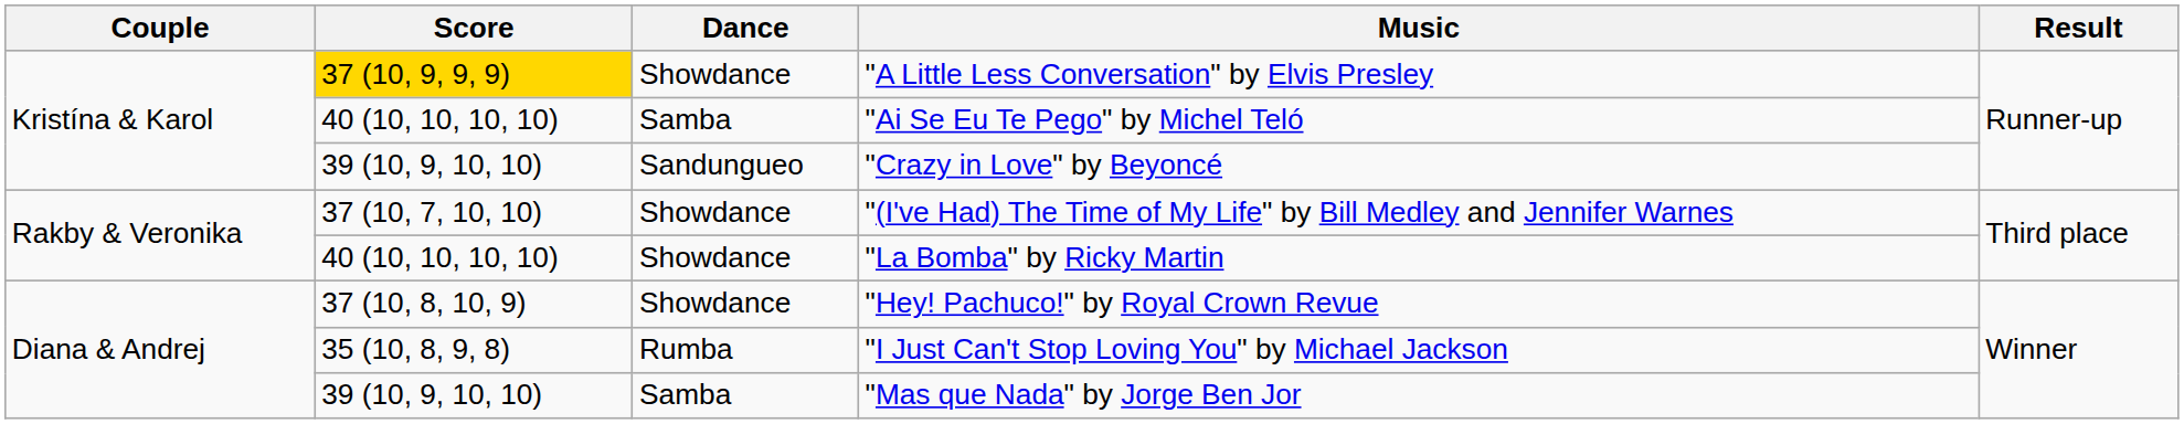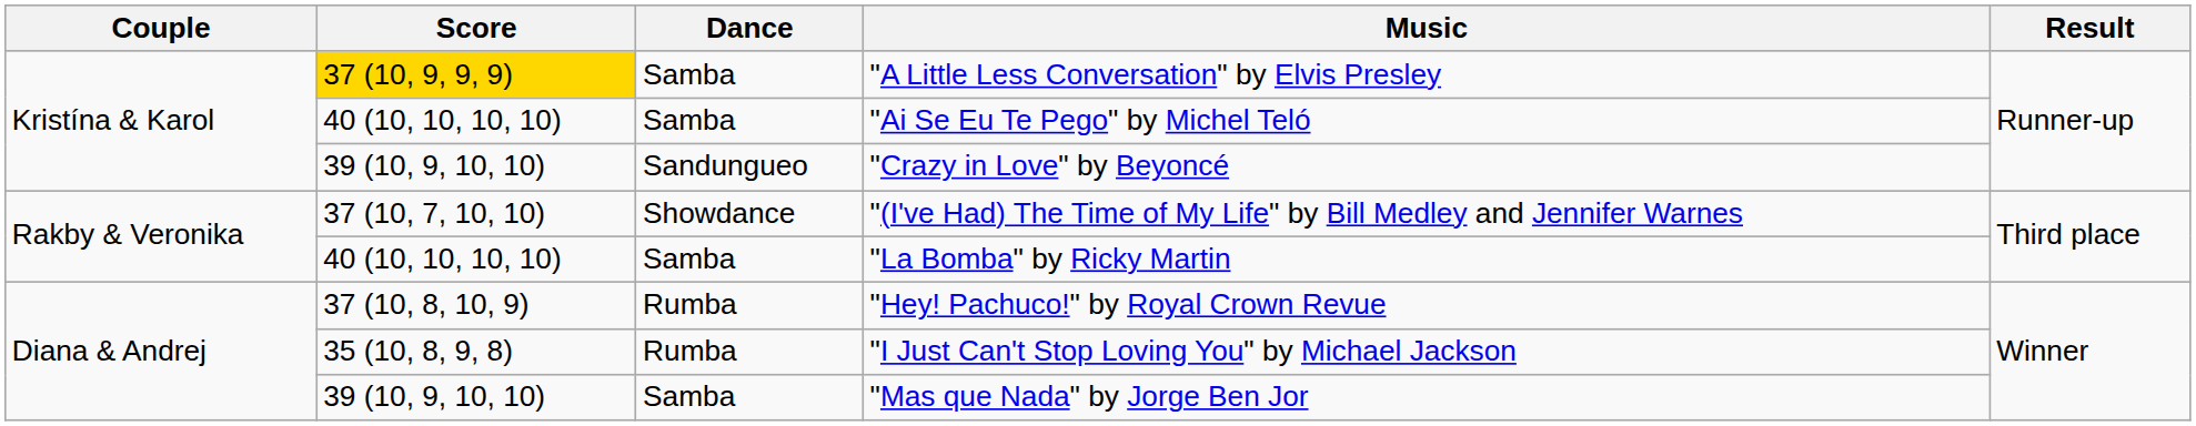"A Little Less Conversation" by Elvis Presley | Dance: Showdance -> Samba
"La Bomba" by Ricky Martin | Dance: Showdance -> Samba
"Hey! Pachuco!" by Royal Crown Revue | Dance: Showdance -> Rumba
